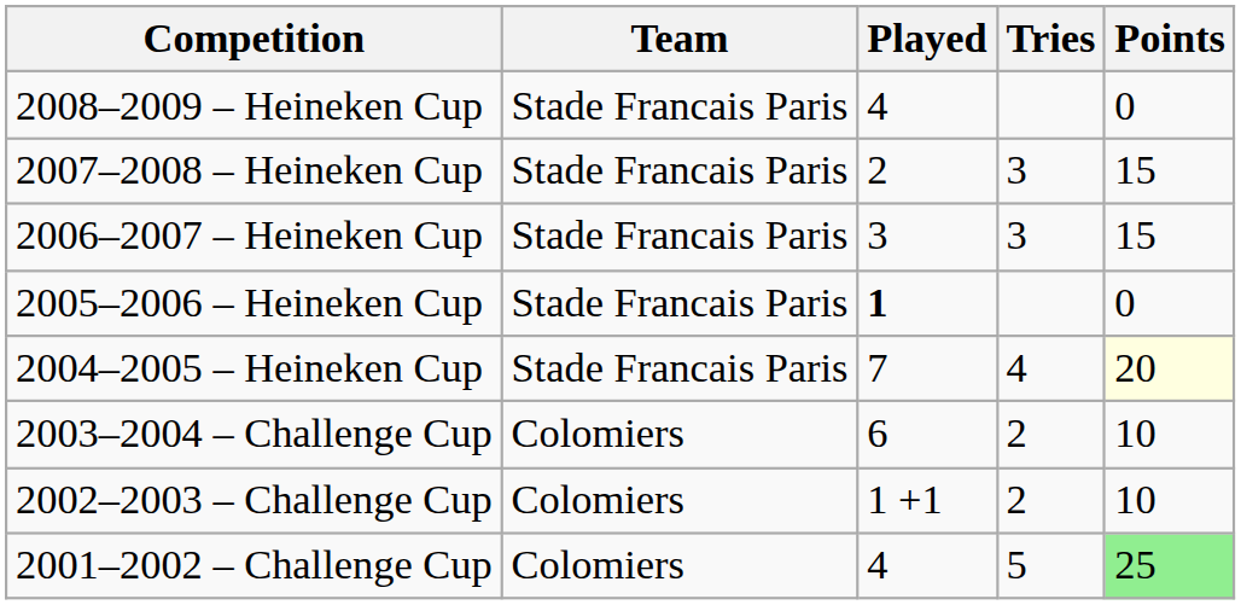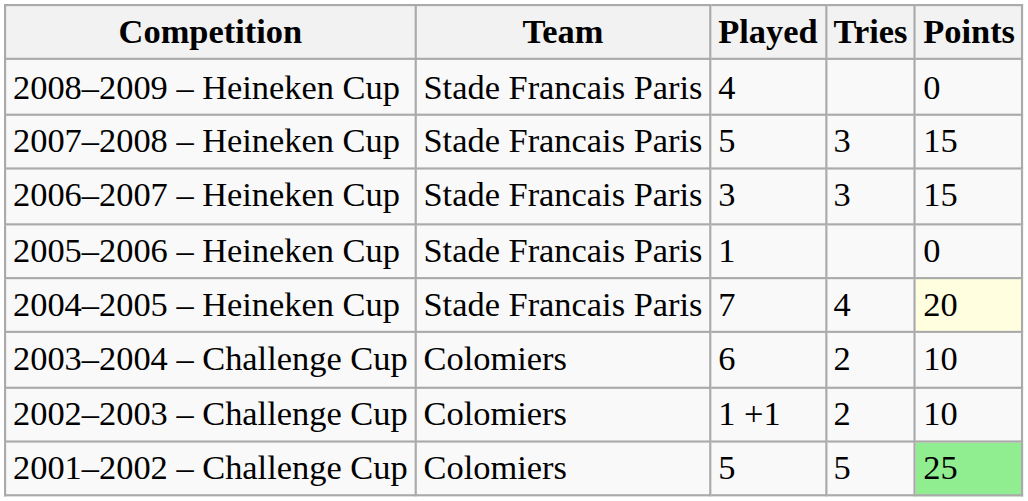2007–2008 – Heineken Cup | Played: 2 -> 5
2005–2006 – Heineken Cup | Played: bold -> normal
2001–2002 – Challenge Cup | Played: 4 -> 5
